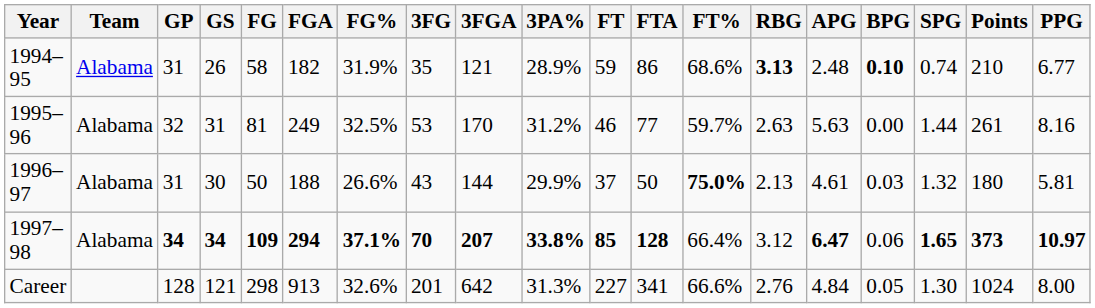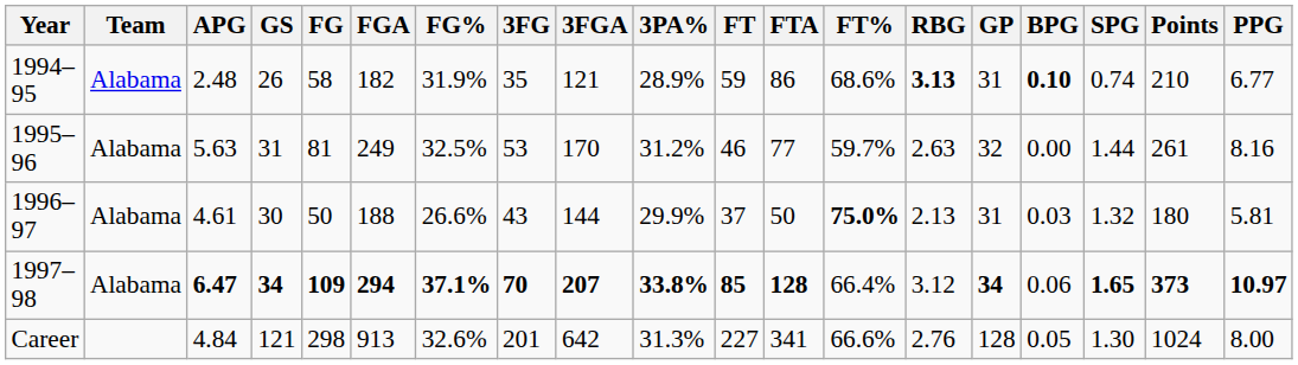columns swapped: GP <-> APG
